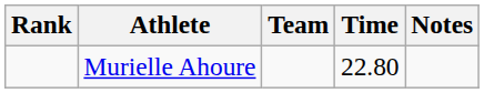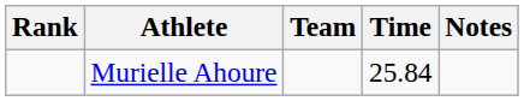Murielle Ahoure | Time: 22.80 -> 25.84
